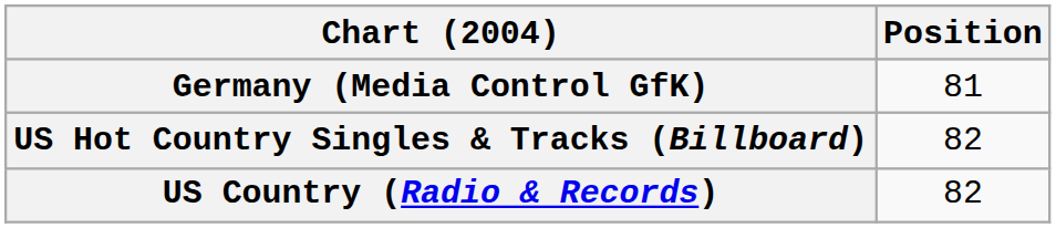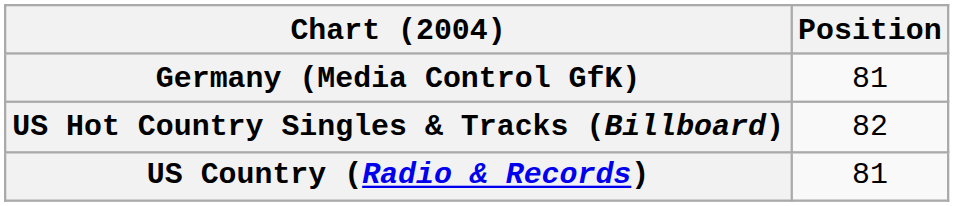US Country (Radio & Records) | Position: 82 -> 81
